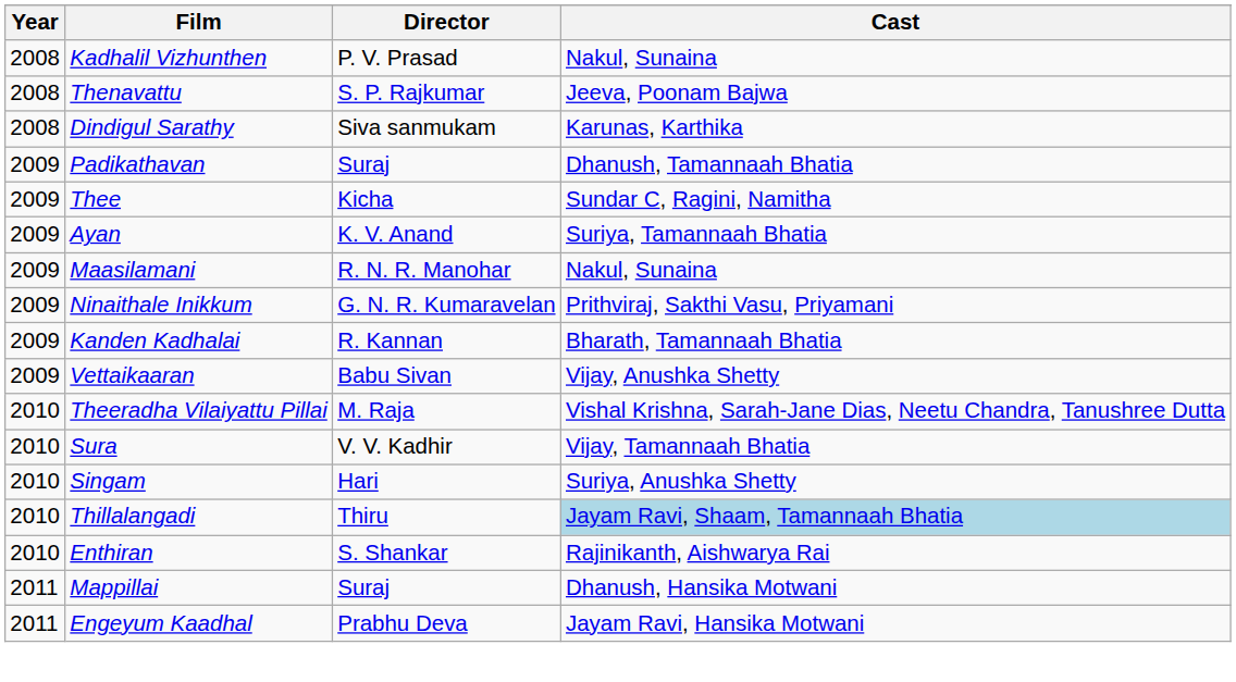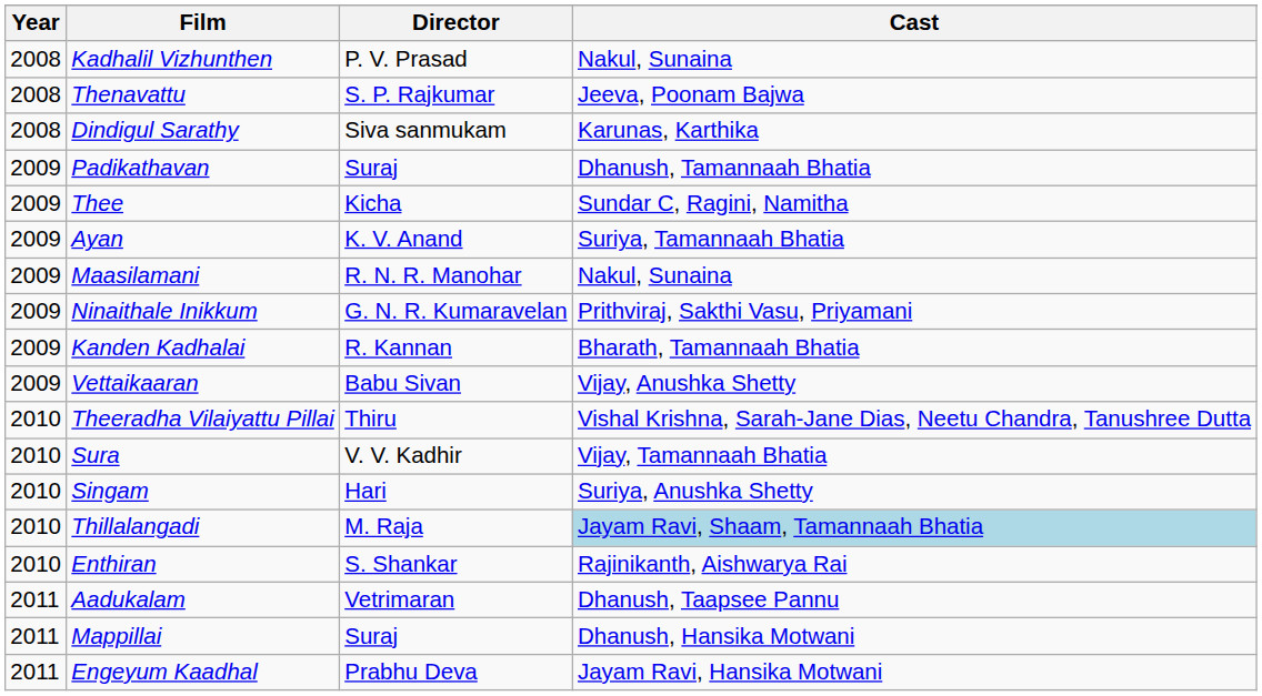Theeradha Vilaiyattu Pillai | Director: M. Raja -> Thiru
Thillalangadi | Director: Thiru -> M. Raja
+ row: 2011 | Aadukalam | Vetrimaran | Dhanush, Taapsee Pannu
